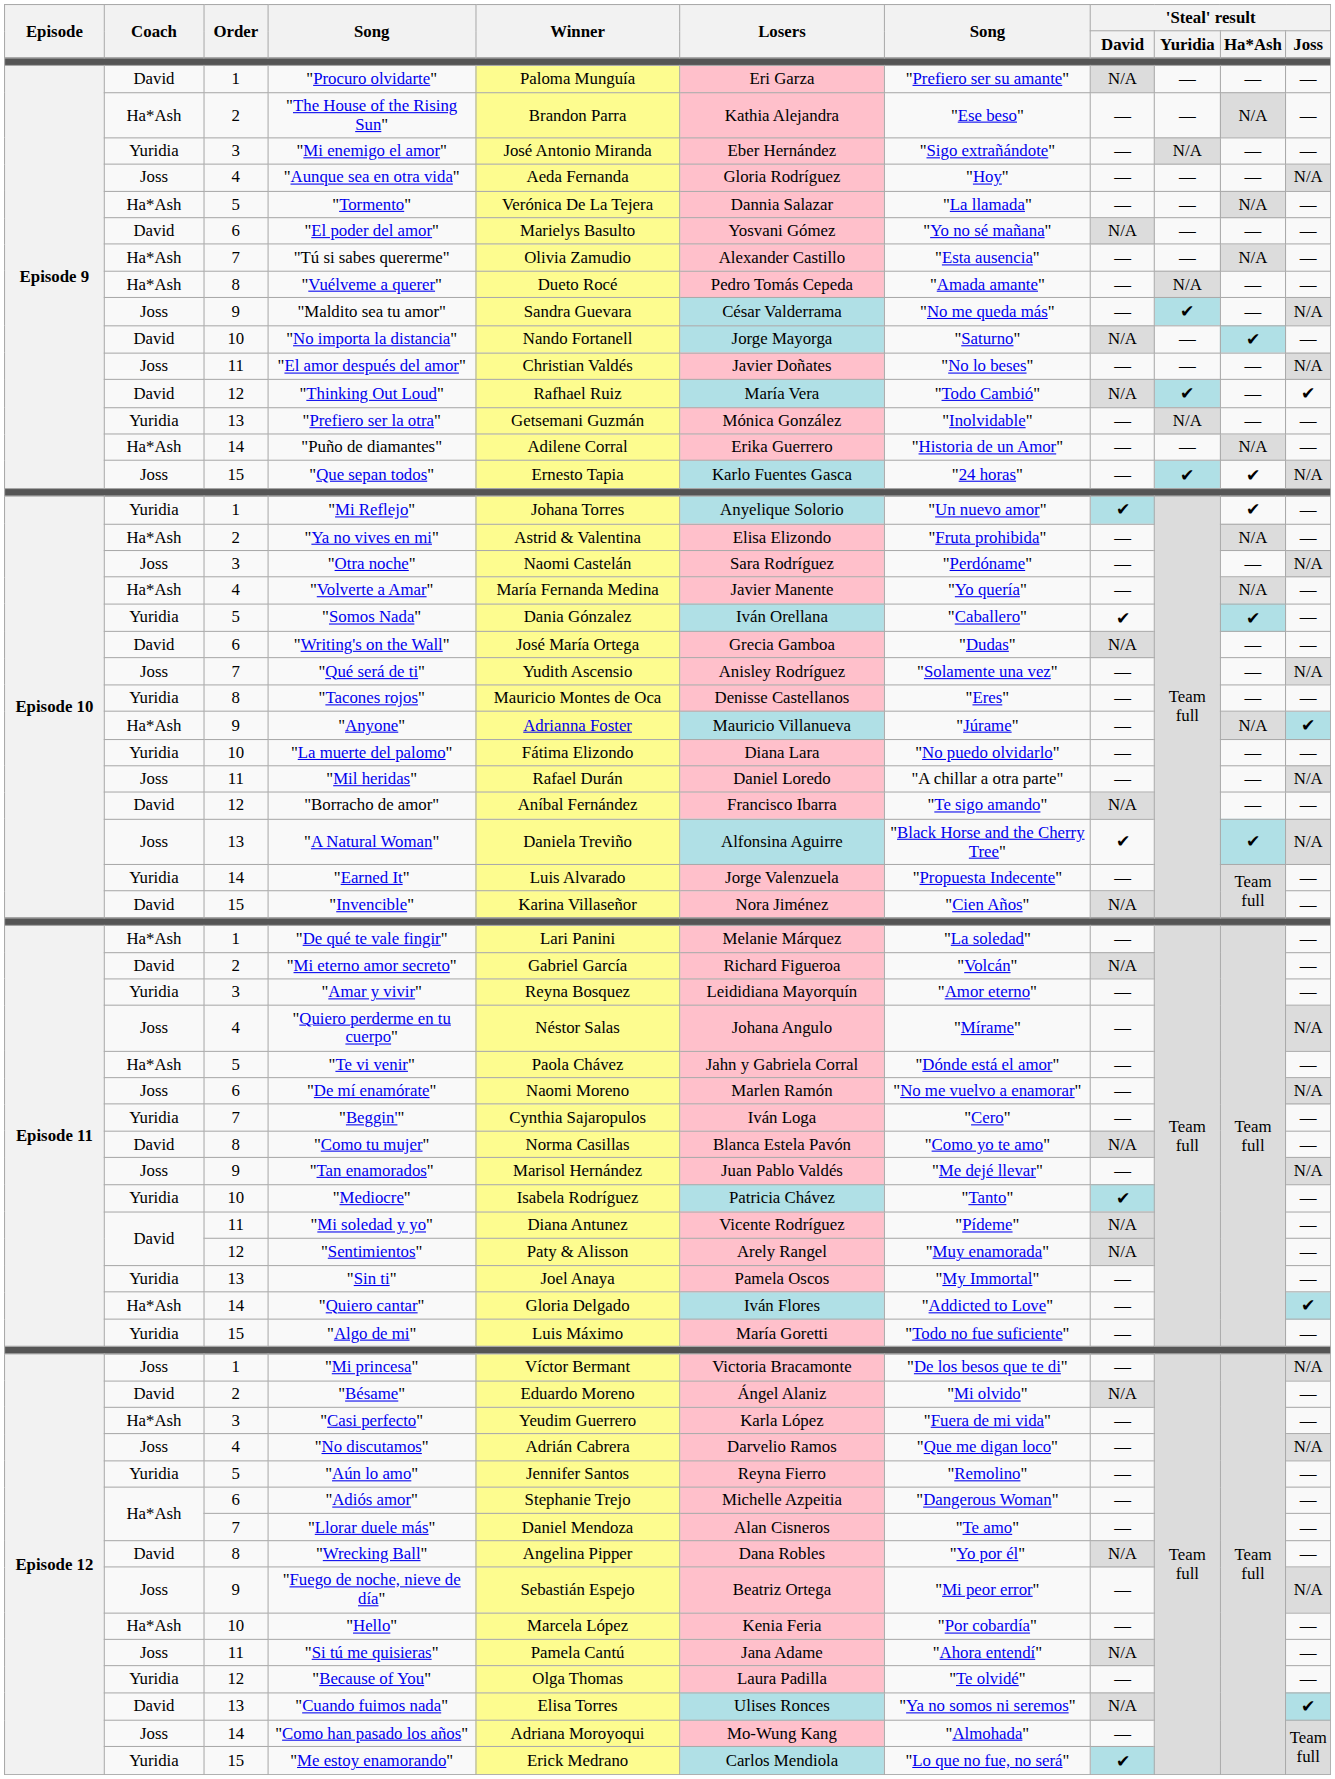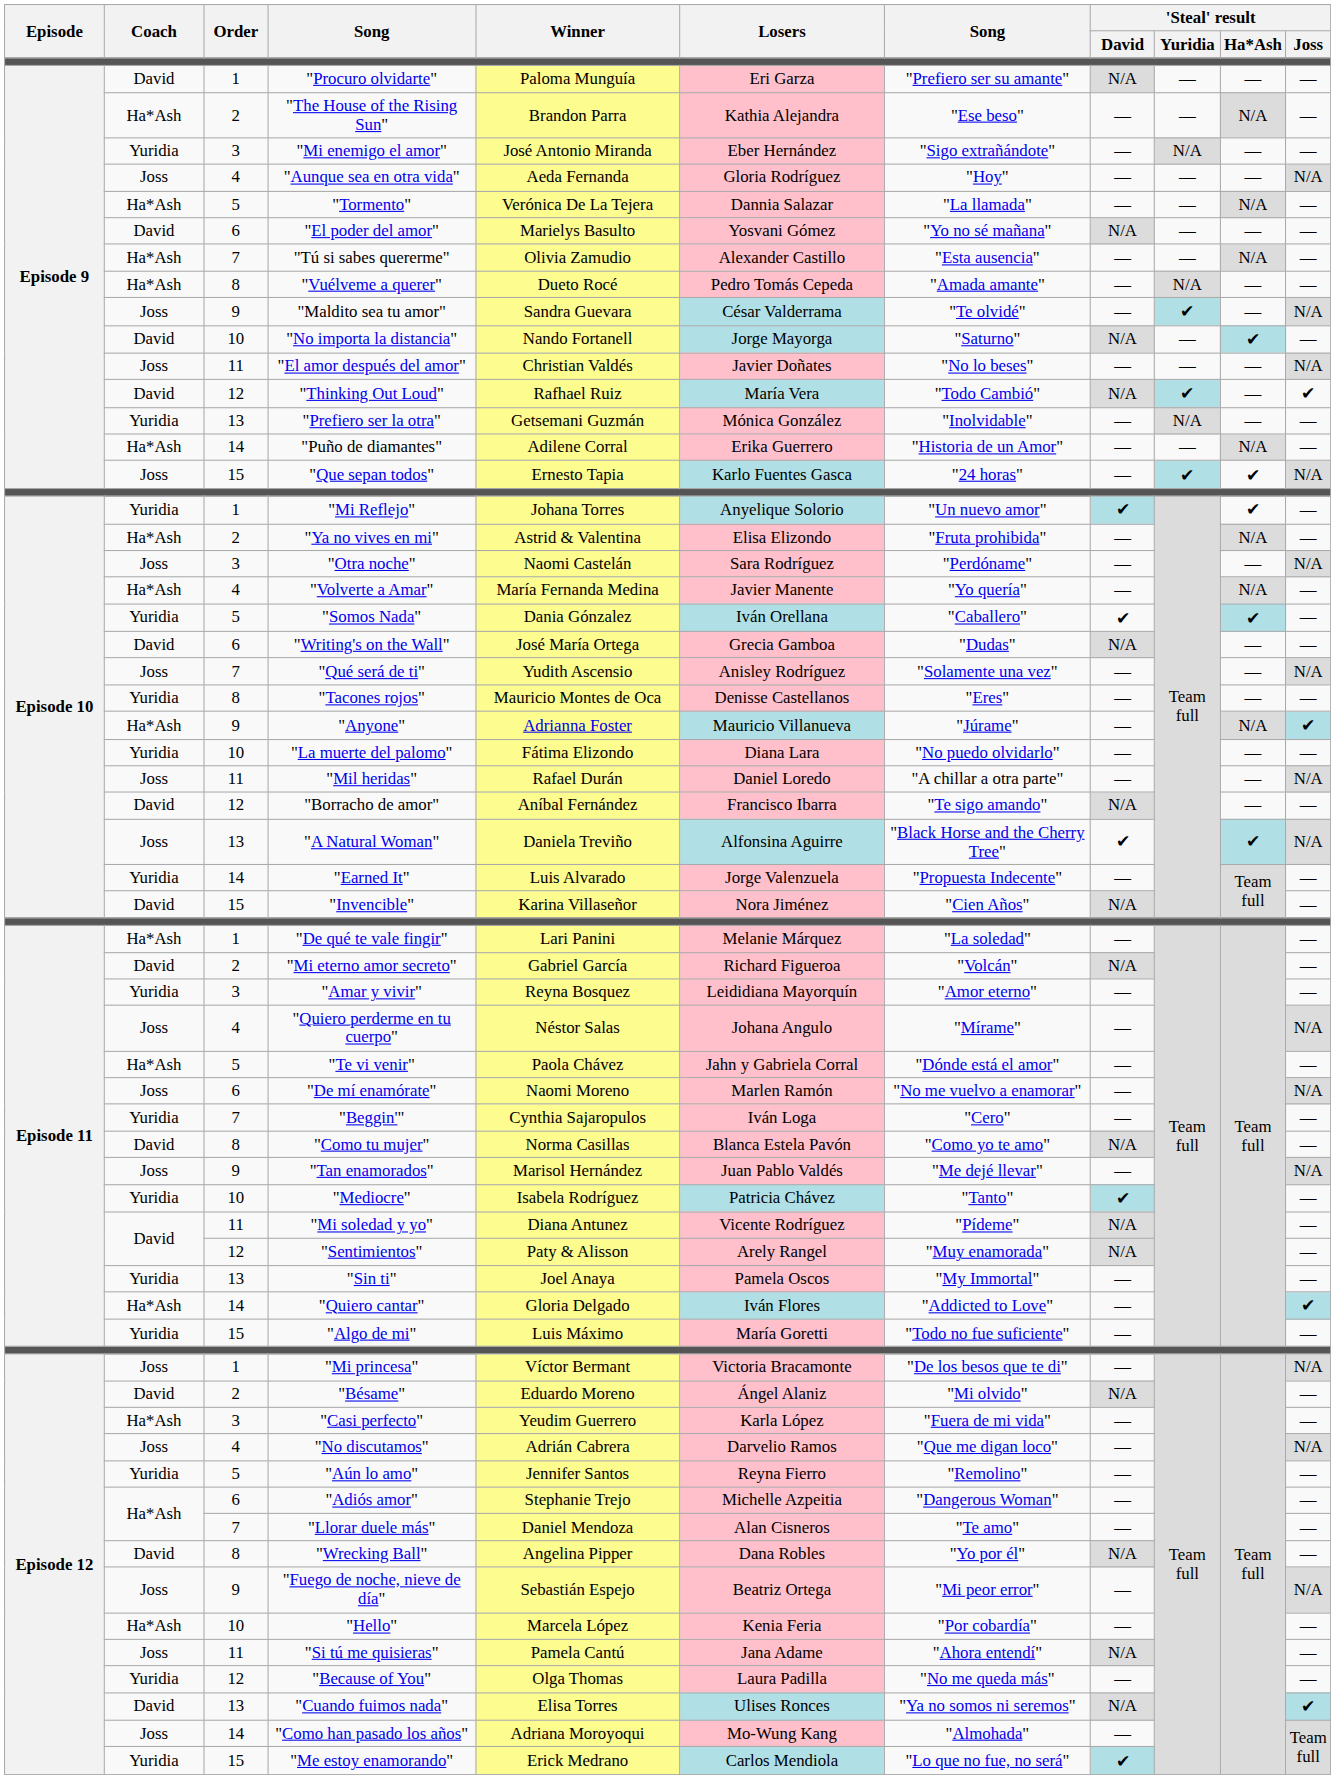"Maldito sea tu amor" | column 7: "No me queda más" -> "Te olvidé"
"Because of You" | column 7: "Te olvidé" -> "No me queda más"
